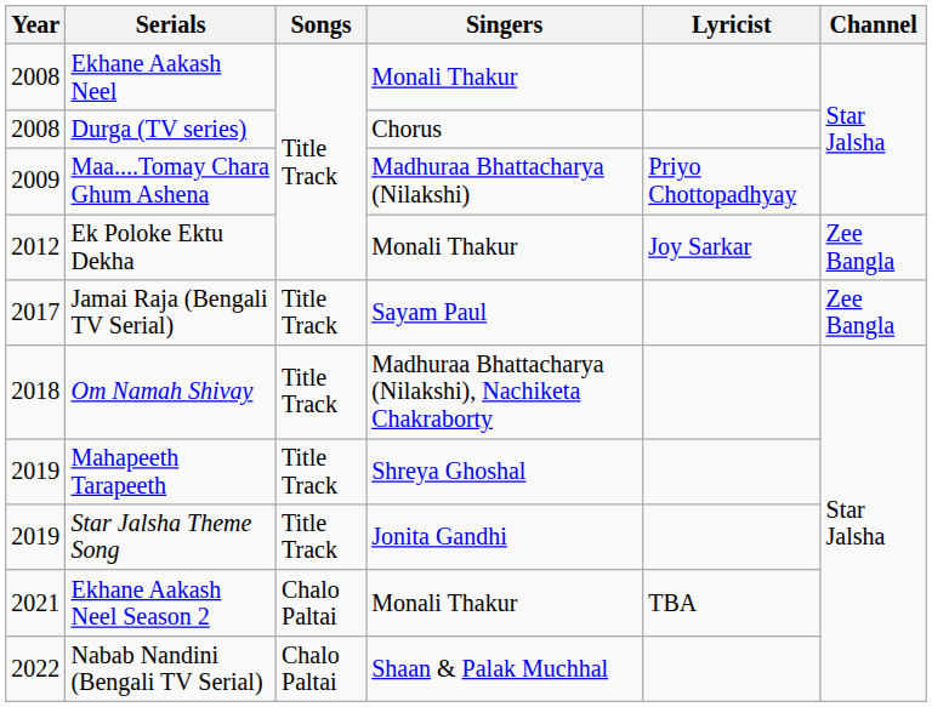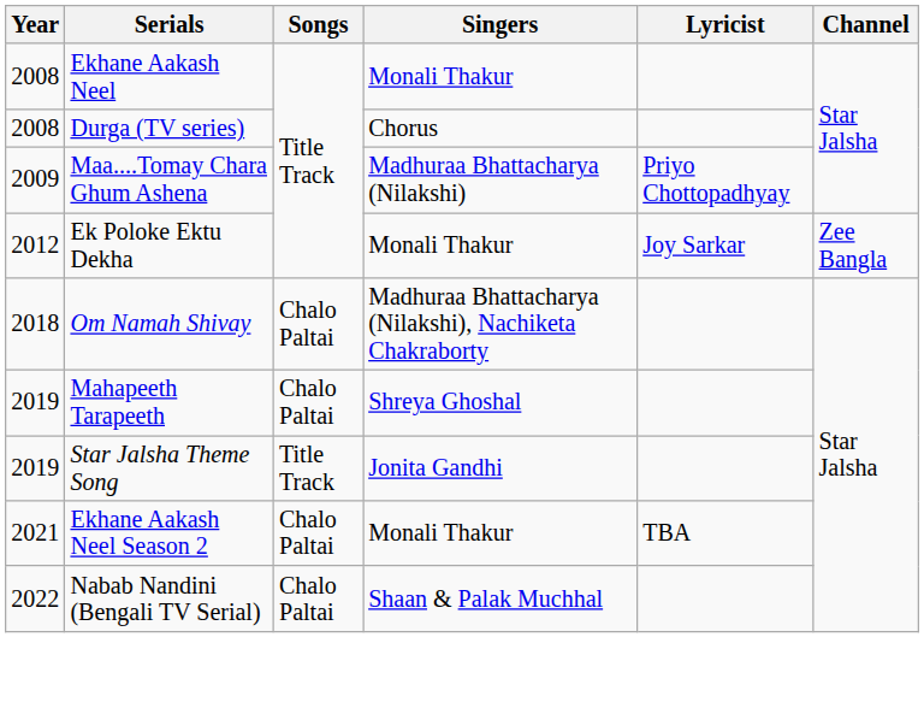- row: 2017 | Jamai Raja (Bengali TV Serial) | Title Track | Sayam Paul | Zee Bangla
Om Namah Shivay | Songs: Title Track -> Chalo Paltai
Mahapeeth Tarapeeth | Songs: Title Track -> Chalo Paltai
